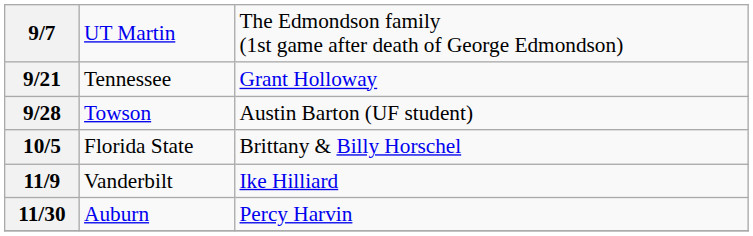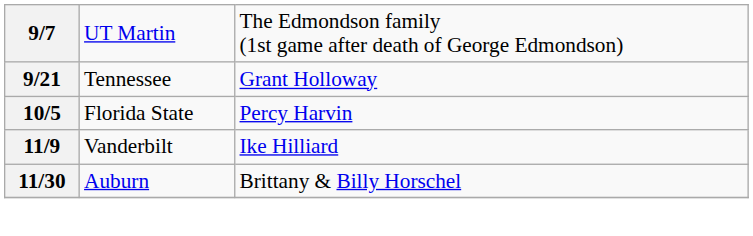- row: 9/28 | Towson | Austin Barton (UF student)
10/5 | column 3: Brittany & Billy Horschel -> Percy Harvin
11/30 | column 3: Percy Harvin -> Brittany & Billy Horschel
